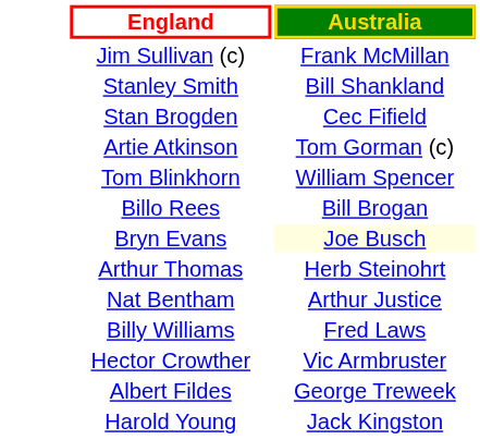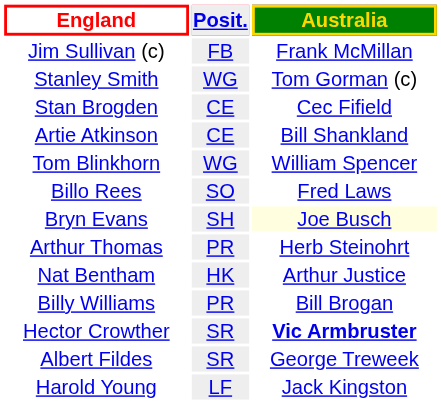+ column: Posit. | FB | WG | CE | CE | WG | SO | SH | PR | HK | PR | SR | SR | LF
Stanley Smith | Australia: Bill Shankland -> Tom Gorman (c)
Artie Atkinson | Australia: Tom Gorman (c) -> Bill Shankland
Billo Rees | Australia: Bill Brogan -> Fred Laws
Billy Williams | Australia: Fred Laws -> Bill Brogan
Hector Crowther | Australia: normal -> bold
